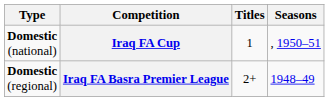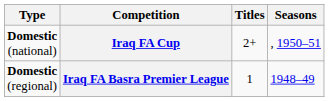Iraq FA Cup | Titles: 1 -> 2+
Iraq FA Basra Premier League | Titles: 2+ -> 1
